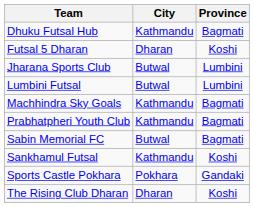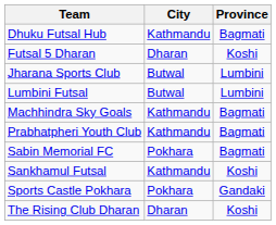Sabin Memorial FC | City: Butwal -> Pokhara
